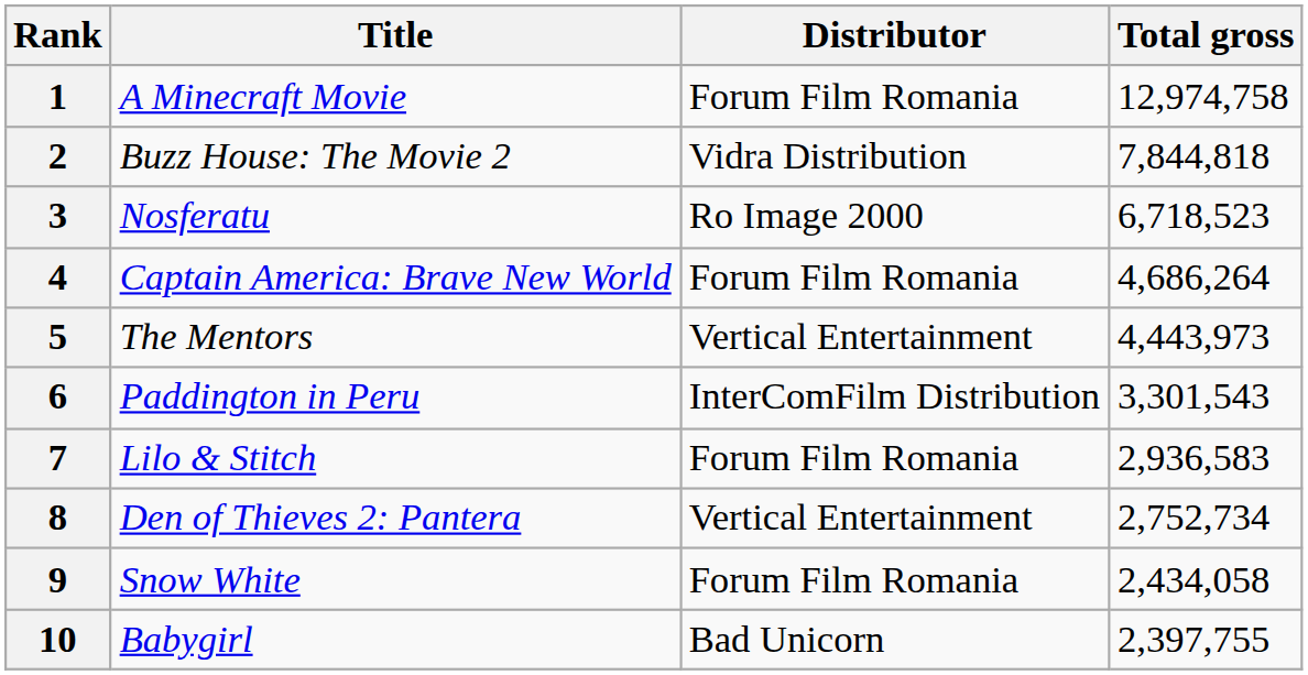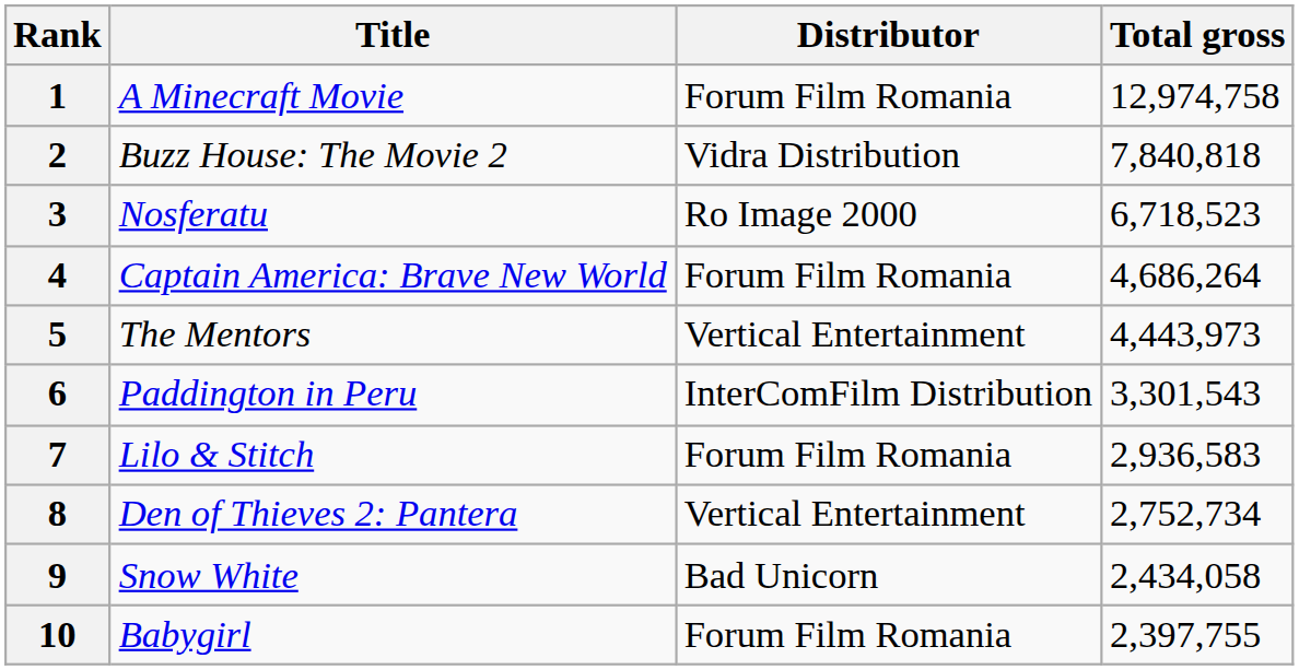2 | Total gross: 7,844,818 -> 7,840,818
9 | Distributor: Forum Film Romania -> Bad Unicorn
10 | Distributor: Bad Unicorn -> Forum Film Romania
